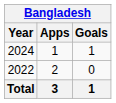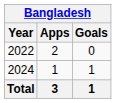rows swapped: 2022 <-> 2024
